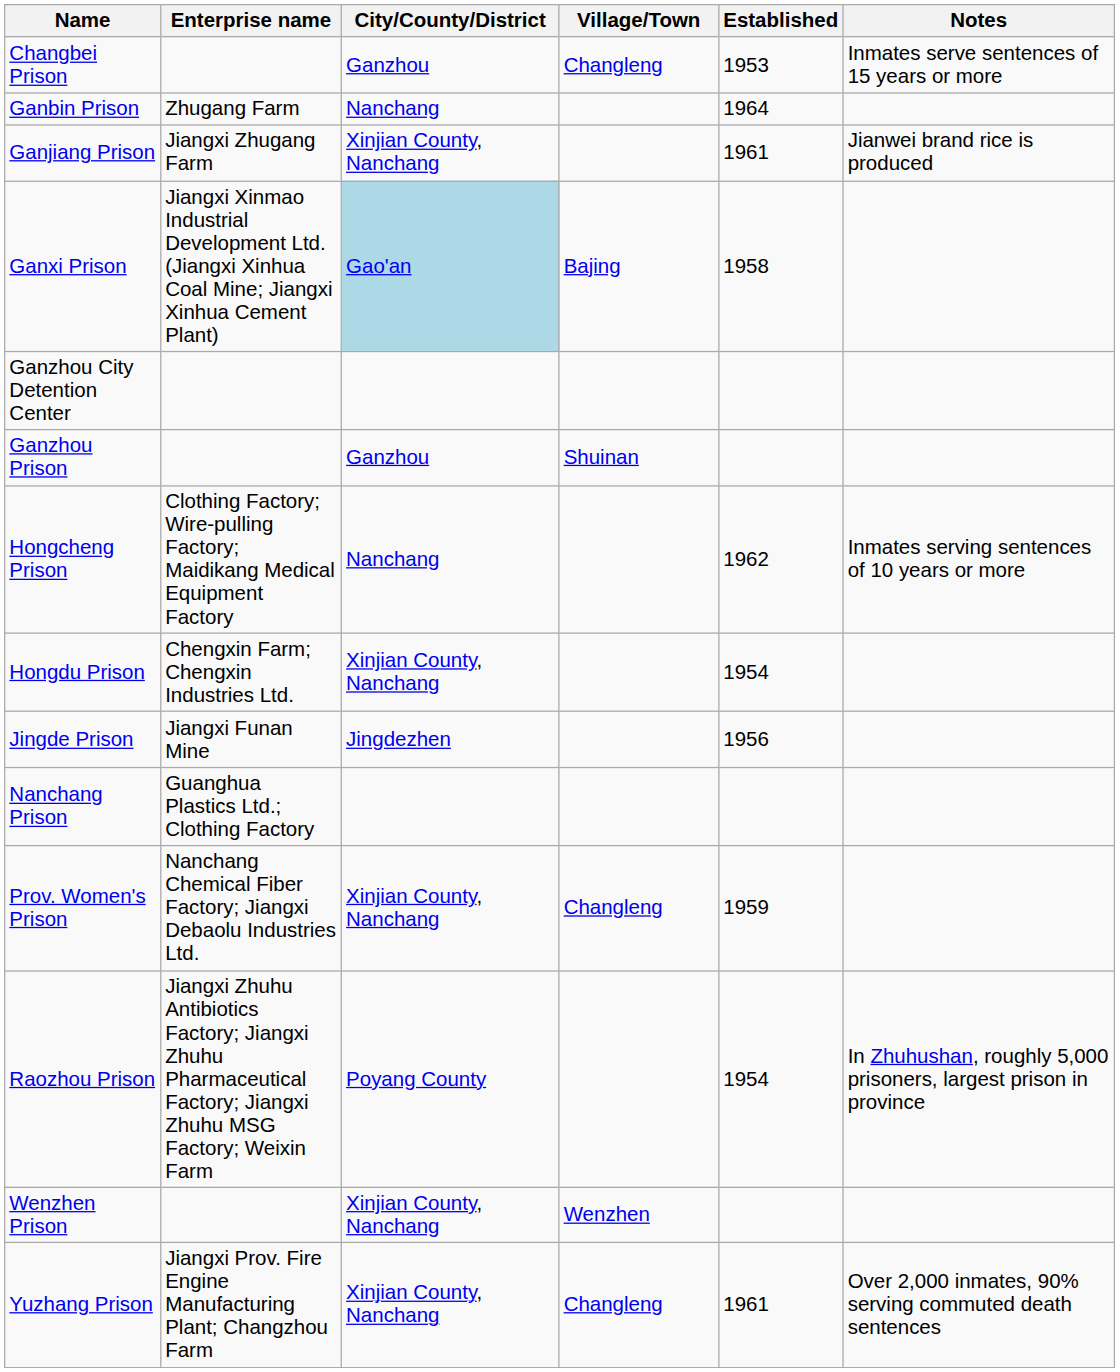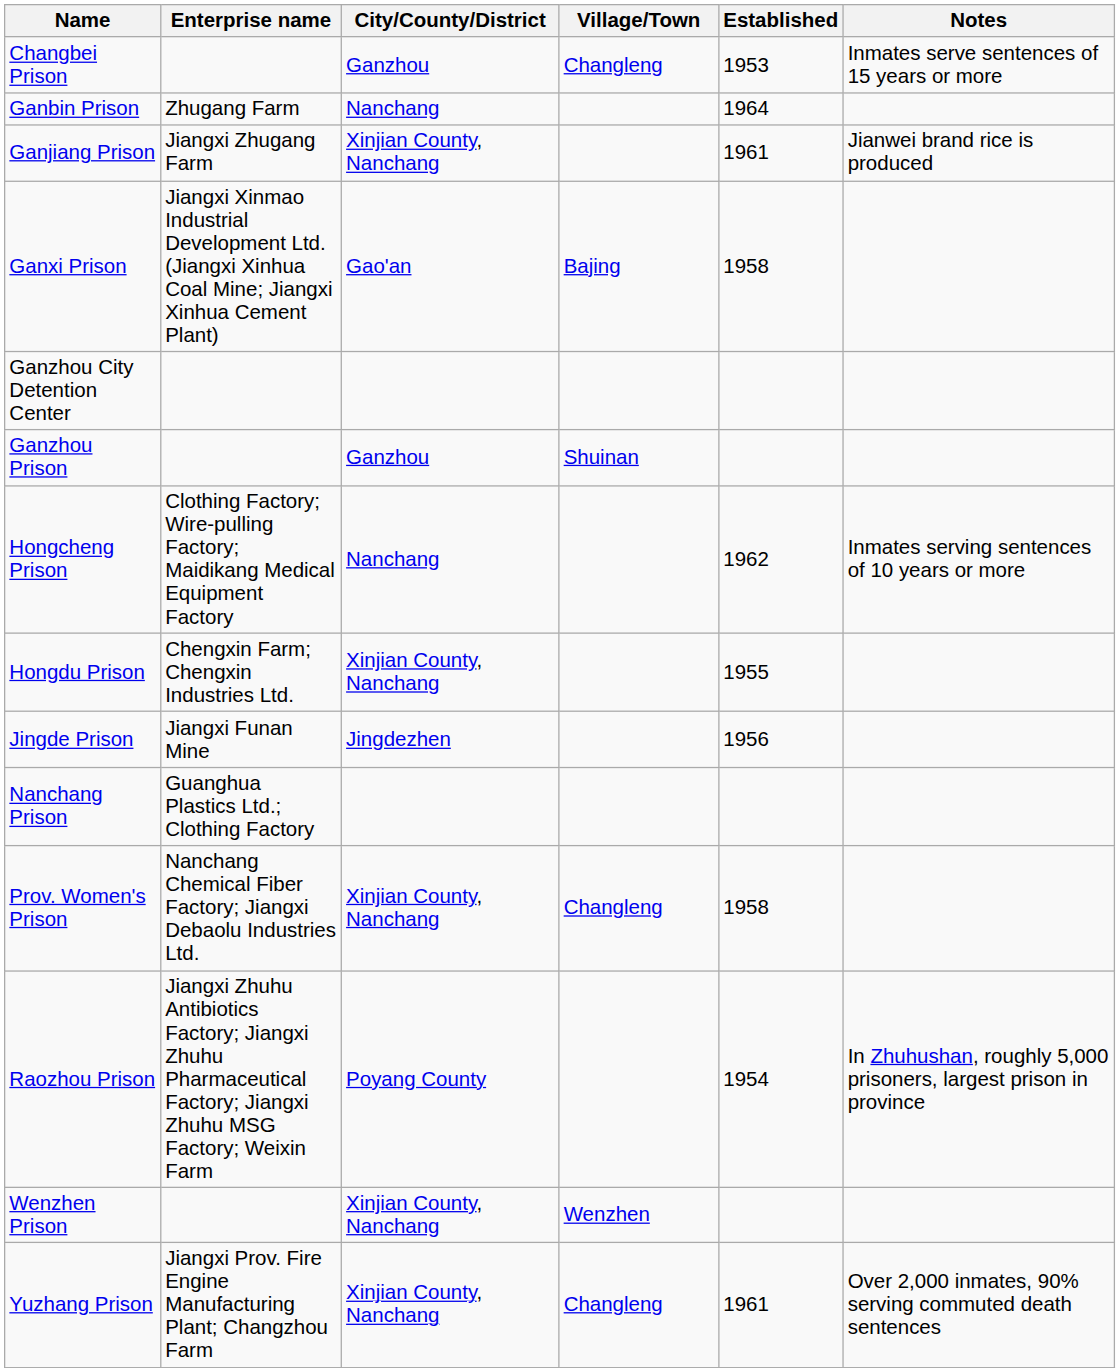Ganxi Prison | City/County/District: lightblue background -> no background
Hongdu Prison | Established: 1954 -> 1955
Prov. Women's Prison | Established: 1959 -> 1958
